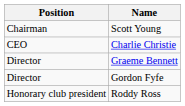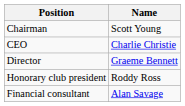- row: Director | Gordon Fyfe
+ row: Financial consultant | Alan Savage
